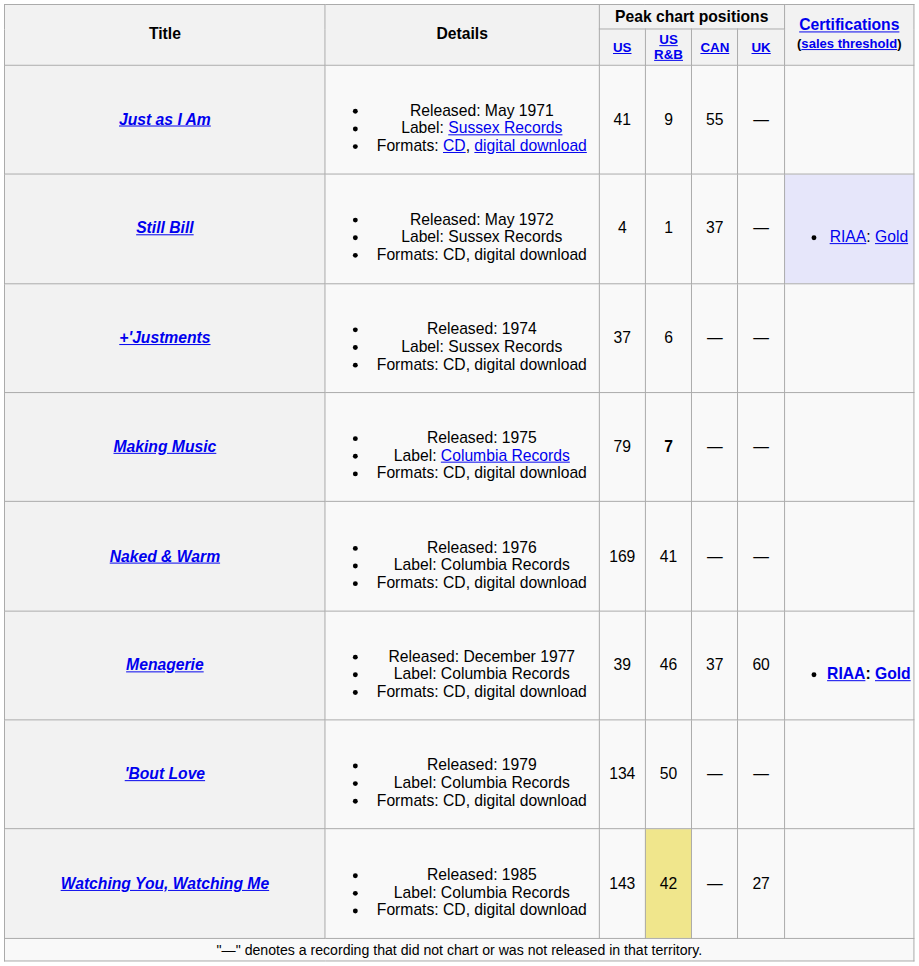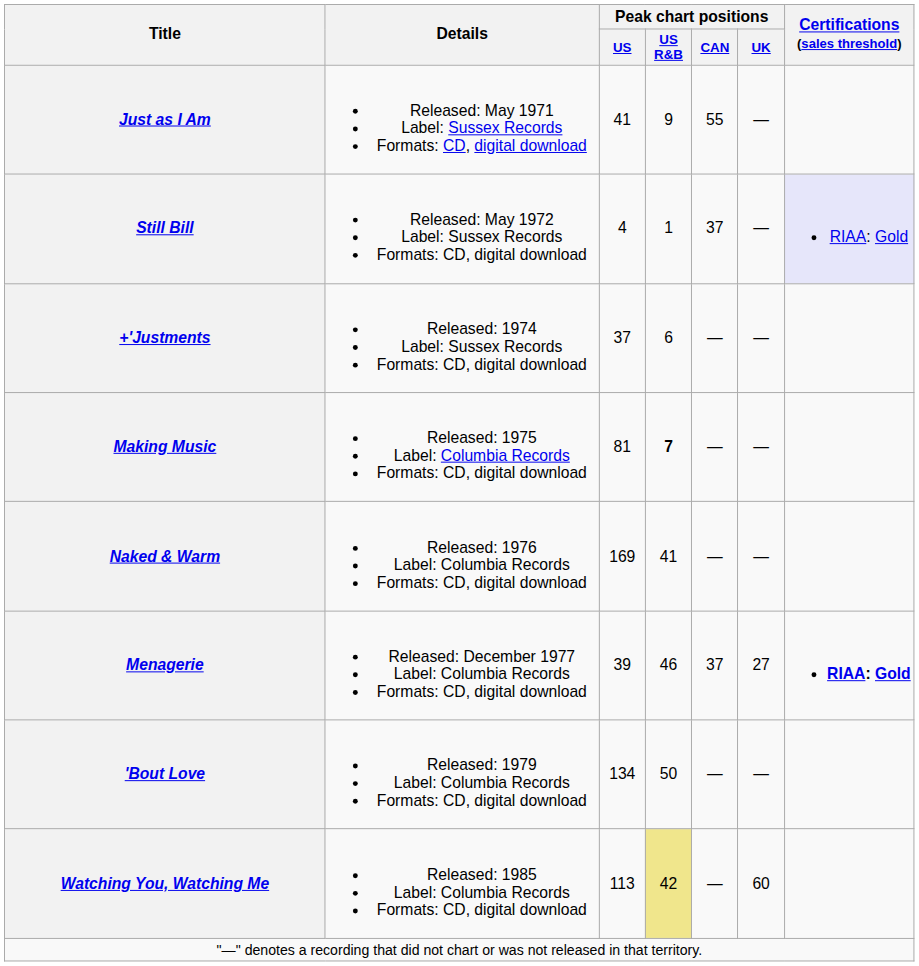Making Music | Peak chart positions / US: 79 -> 81
Menagerie | Peak chart positions / UK: 60 -> 27
Watching You, Watching Me | Peak chart positions / US: 143 -> 113
Watching You, Watching Me | Peak chart positions / UK: 27 -> 60
